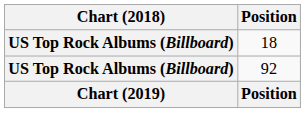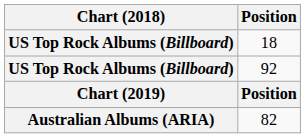+ row: Australian Albums (ARIA) | 82
